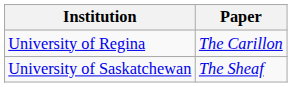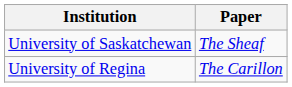rows swapped: University of Regina <-> University of Saskatchewan
